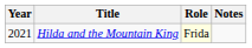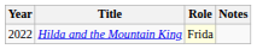Hilda and the Mountain King | Year: 2021 -> 2022
